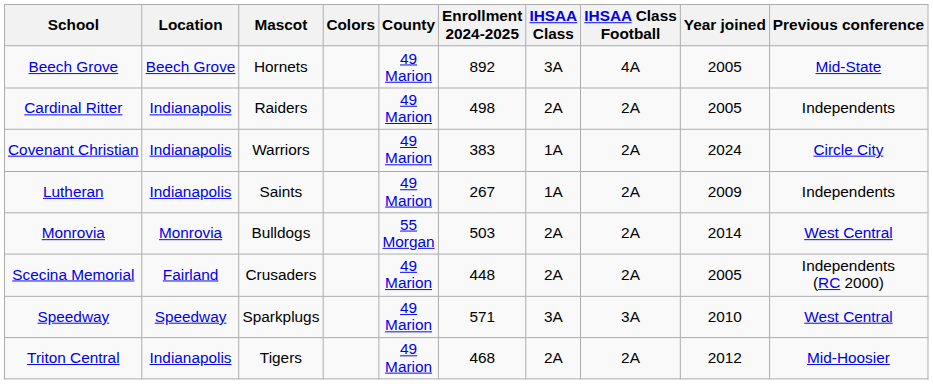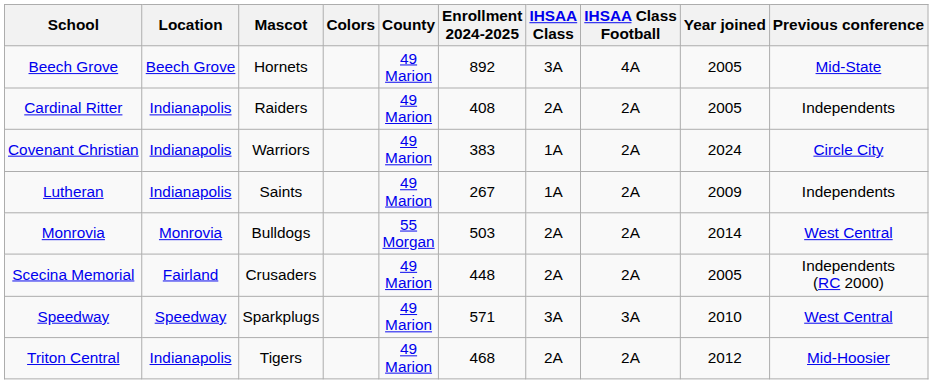Cardinal Ritter | Enrollment 2024-2025: 498 -> 408
